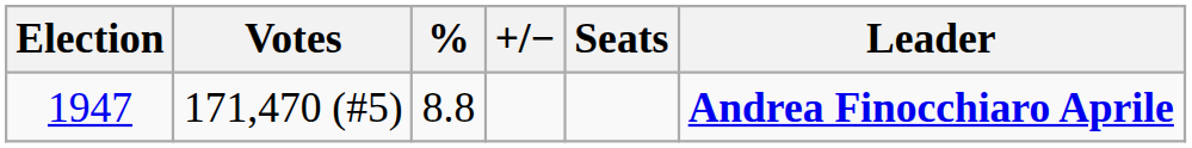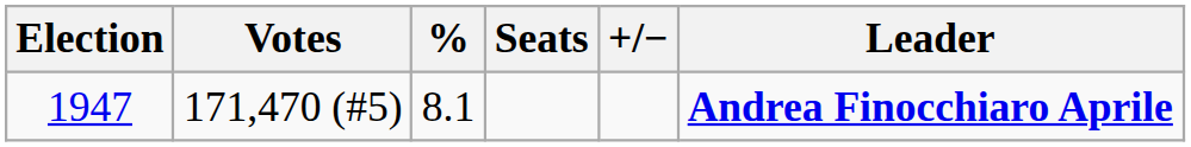columns swapped: Seats <-> +/−
1947 | %: 8.8 -> 8.1
